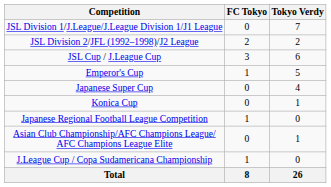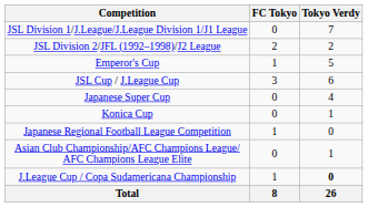rows swapped: Emperor's Cup <-> JSL Cup / J.League Cup
J.League Cup / Copa Sudamericana Championship | Tokyo Verdy: normal -> bold
